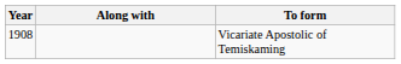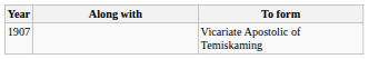Vicariate Apostolic of Temiskaming | Year: 1908 -> 1907
